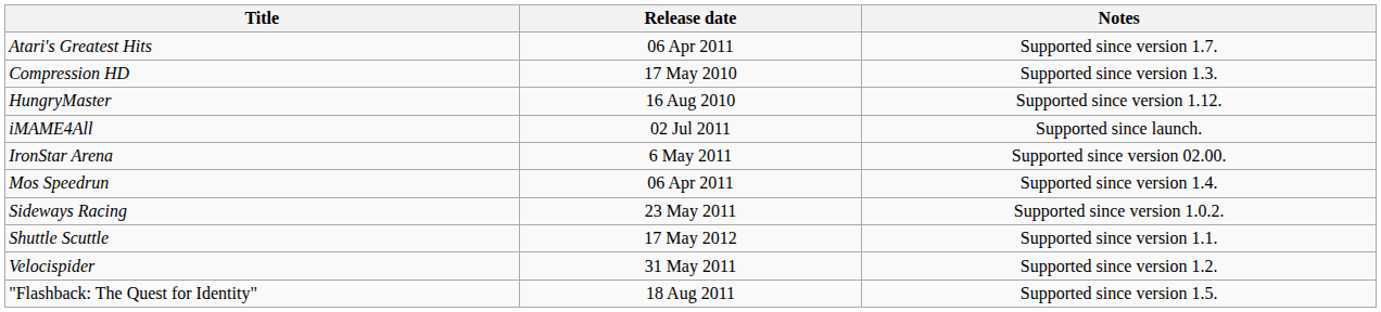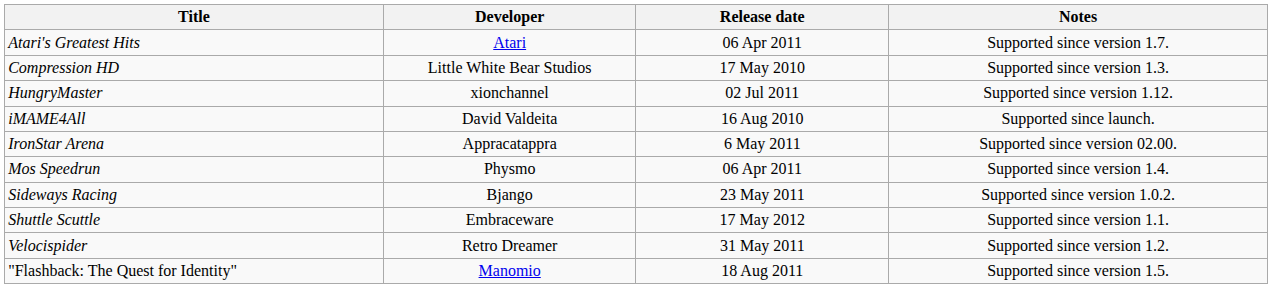+ column: Developer | Atari | Little White Bear Studios | xionchannel | David Valdeita | Appracatappra | Physmo | Bjango | Embraceware | Retro Dreamer | Manomio
HungryMaster | Release date: 16 Aug 2010 -> 02 Jul 2011
iMAME4All | Release date: 02 Jul 2011 -> 16 Aug 2010
